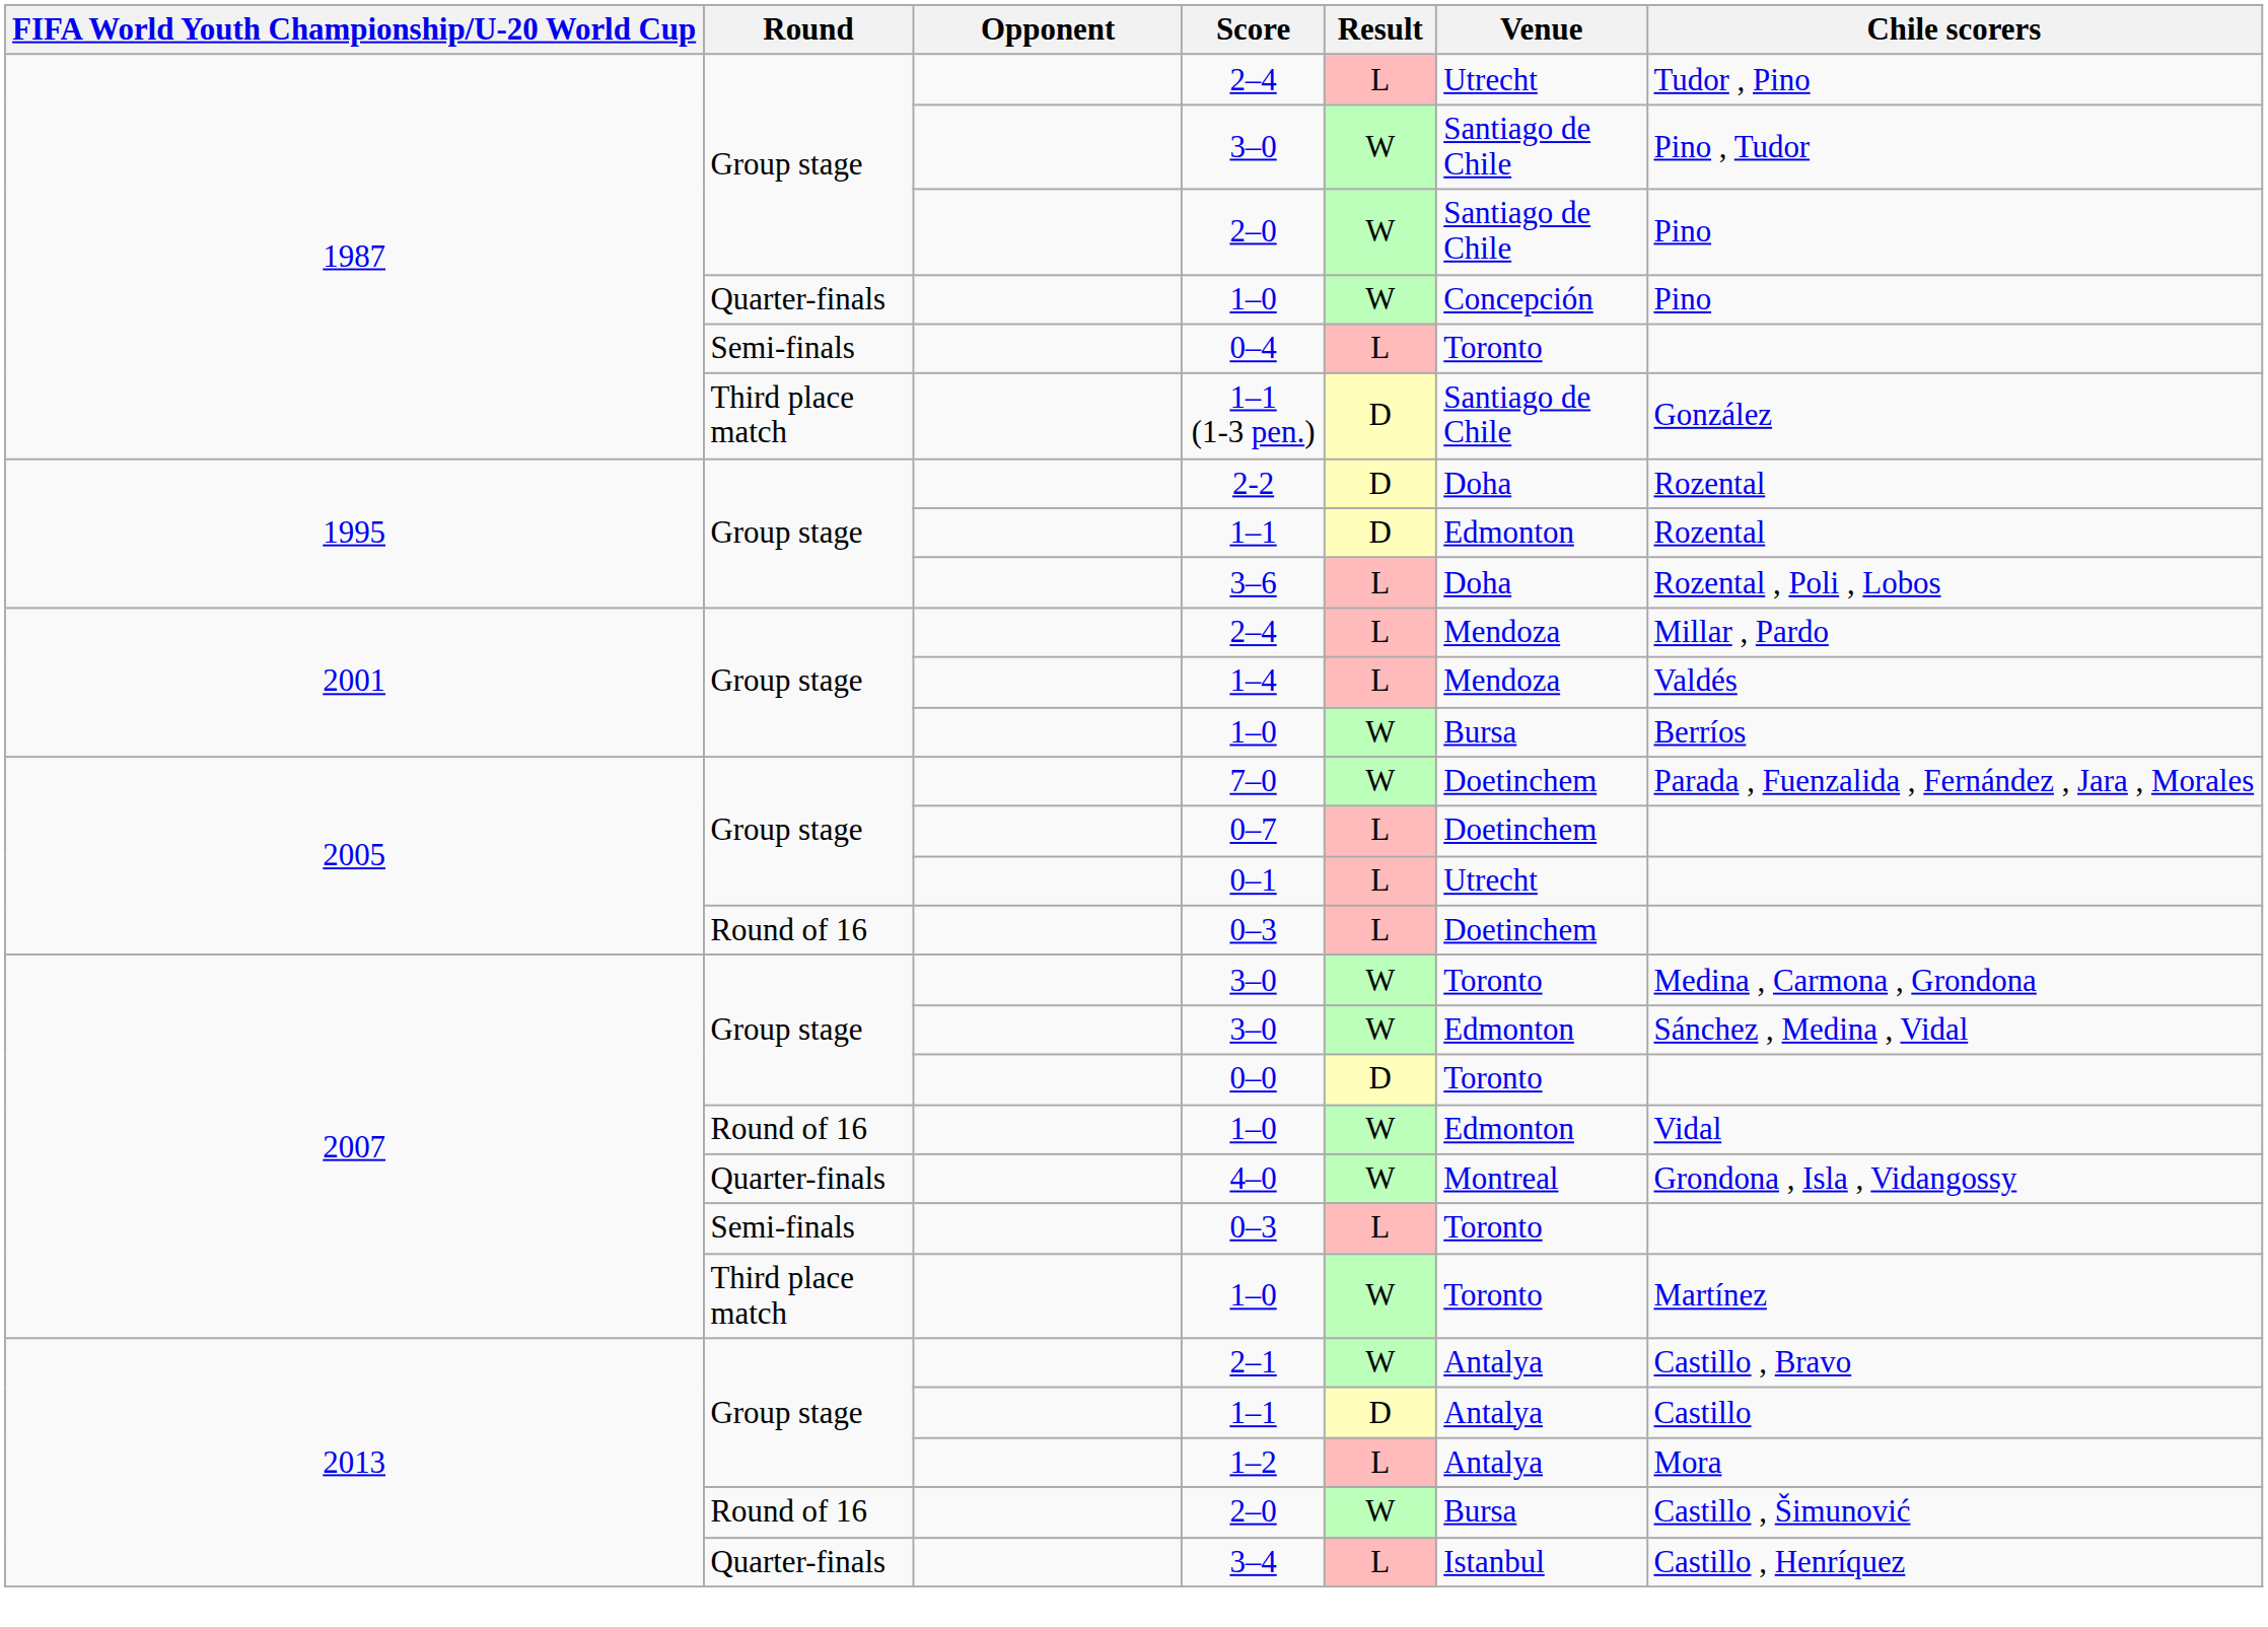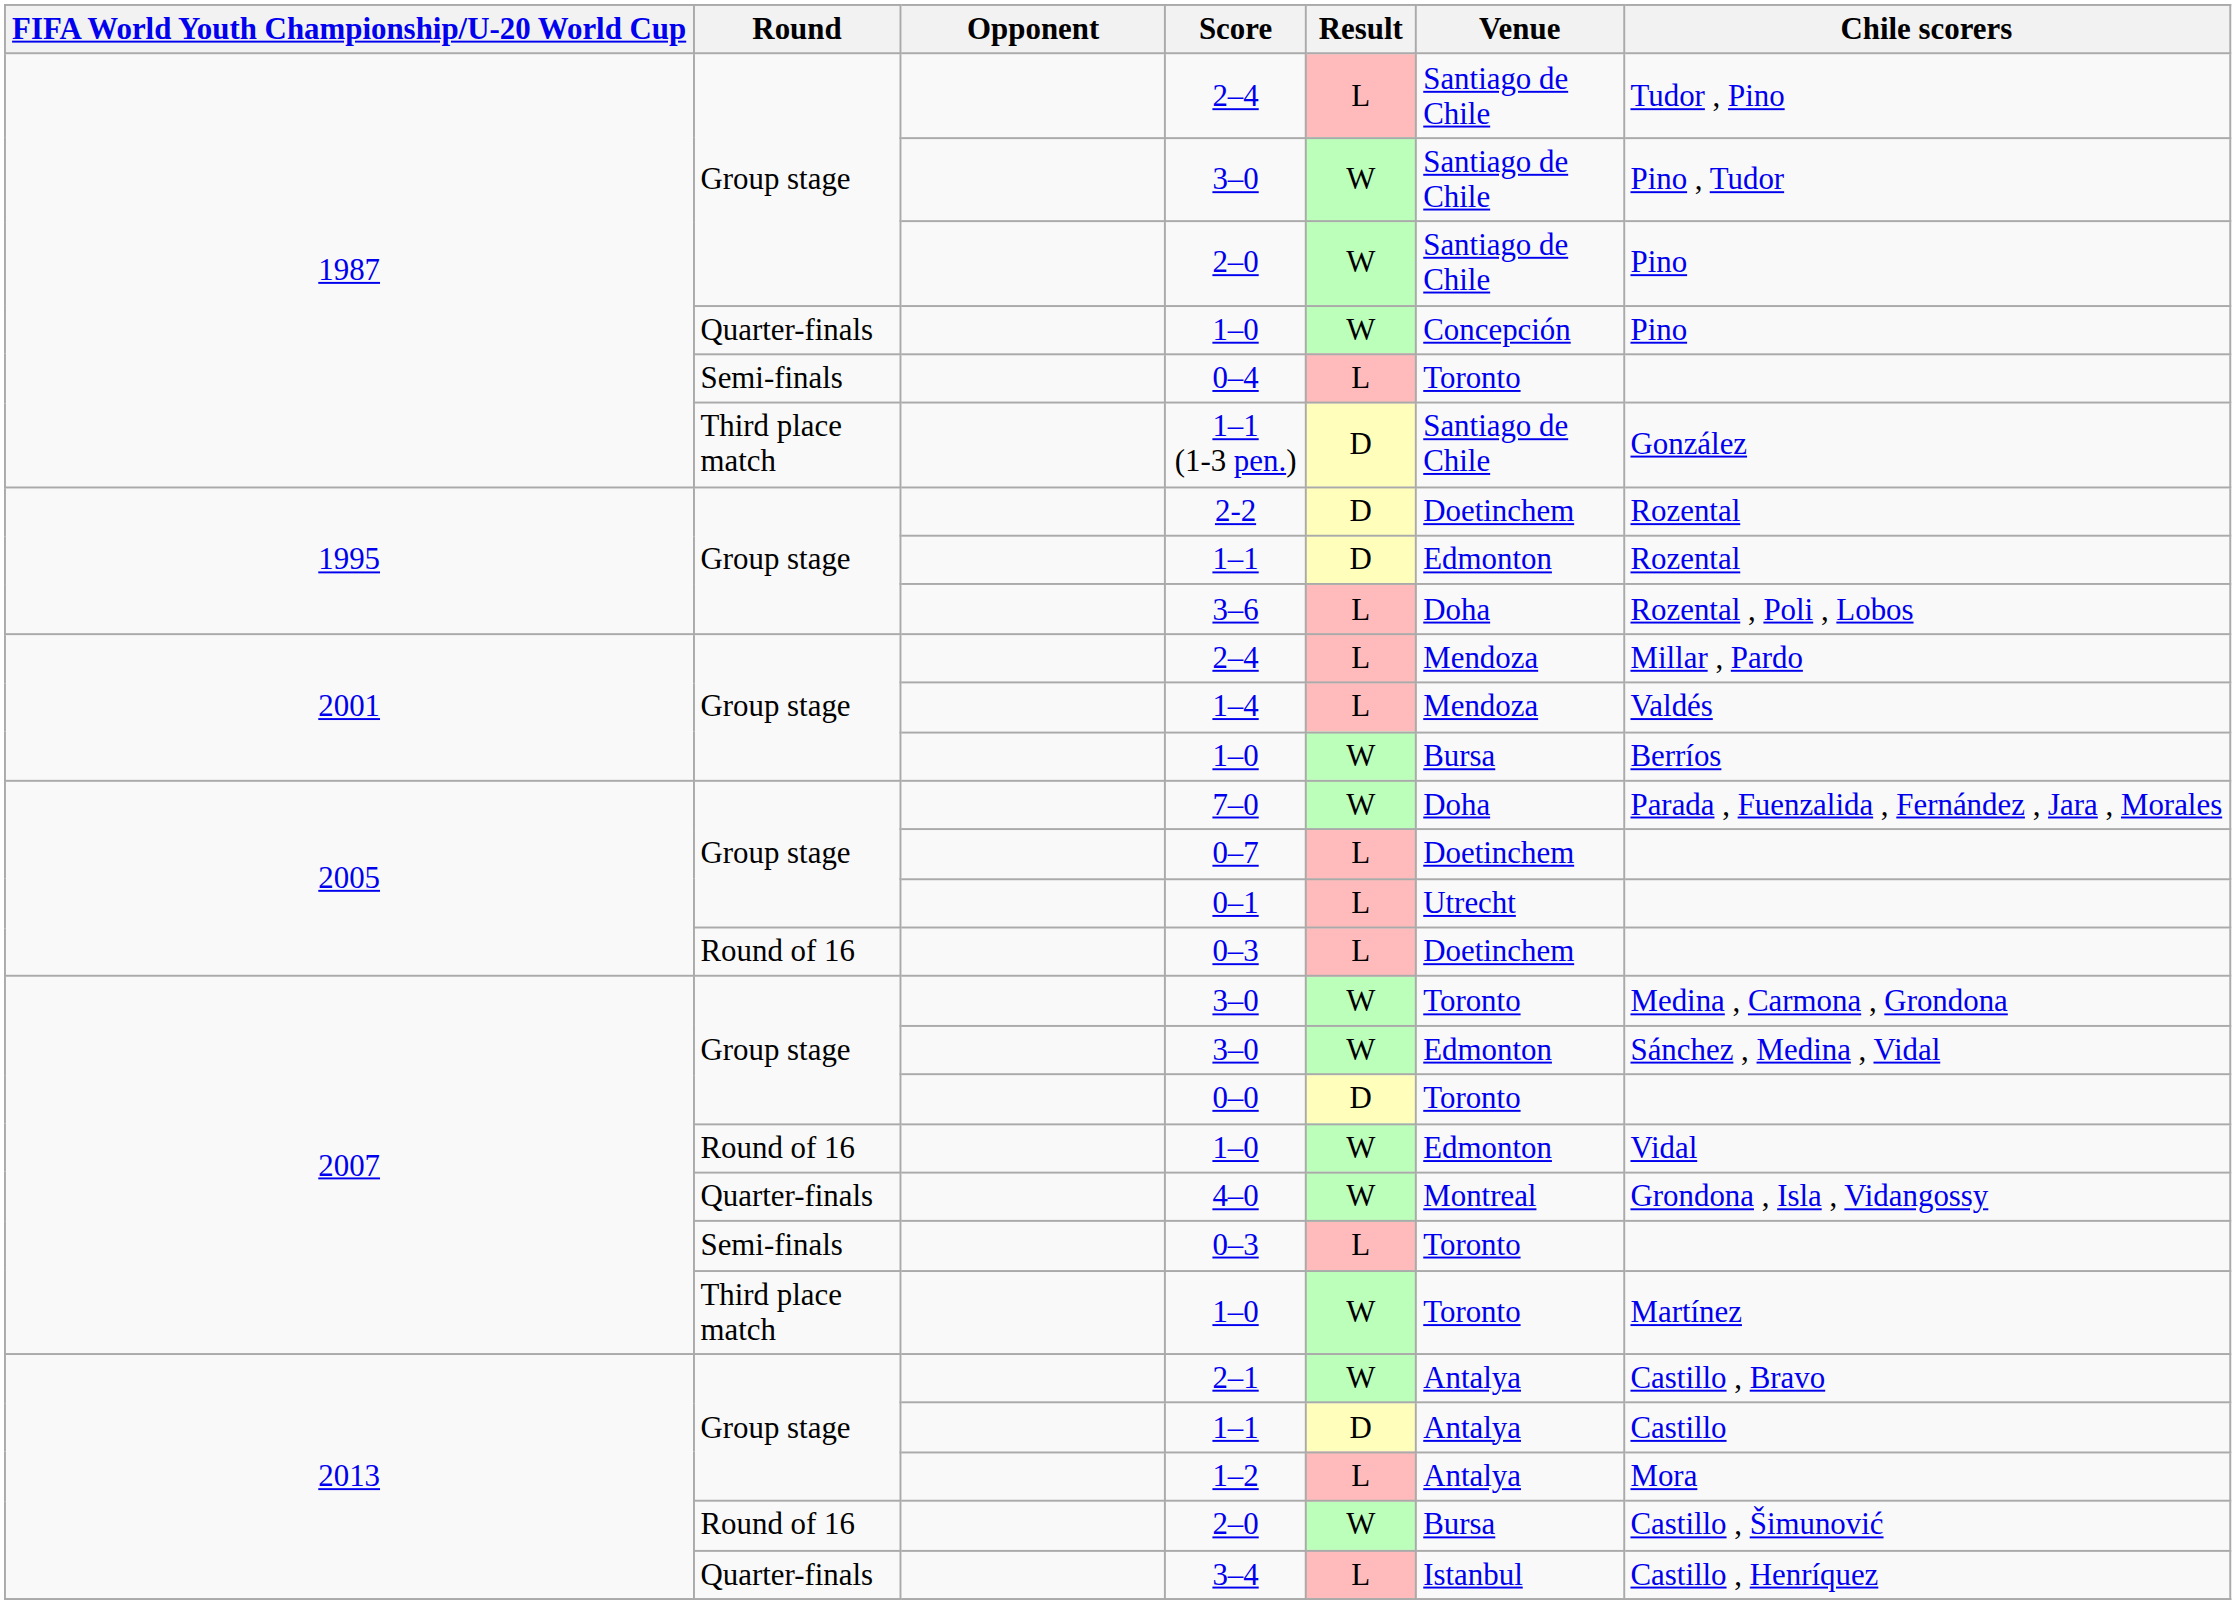1987 / 2–4 | Venue: Utrecht -> Santiago de Chile
2-2 | Venue: Doha -> Doetinchem
7–0 | Venue: Doetinchem -> Doha
